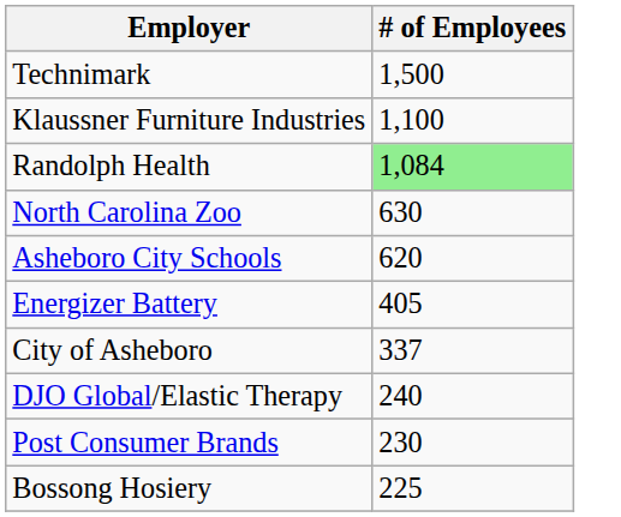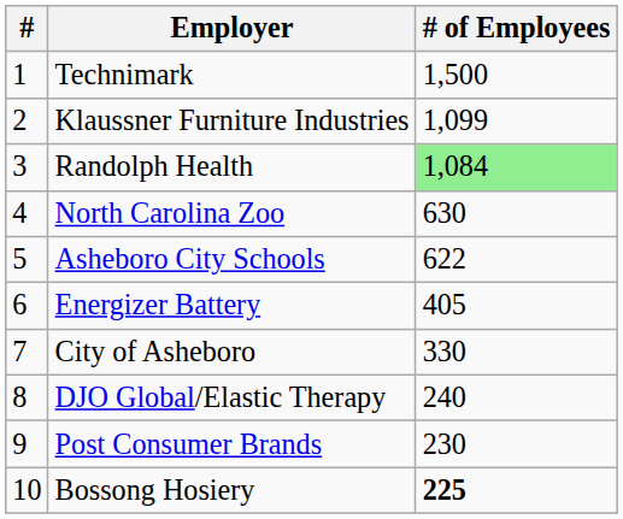+ column: # | 1 | 2 | 3 | 4 | 5 | 6 | 7 | 8 | 9 | 10
Klaussner Furniture Industries | # of Employees: 1,100 -> 1,099
Asheboro City Schools | # of Employees: 620 -> 622
City of Asheboro | # of Employees: 337 -> 330
Bossong Hosiery | # of Employees: normal -> bold
